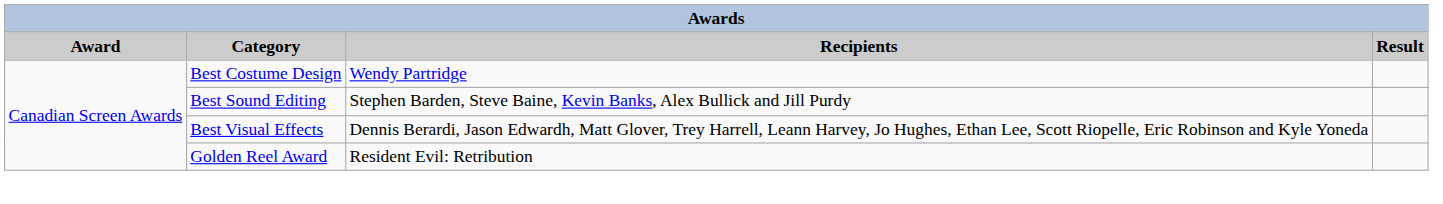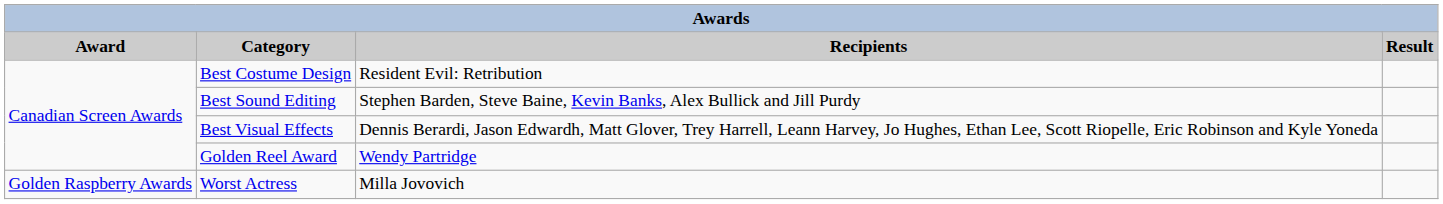Best Costume Design | Recipients: Wendy Partridge -> Resident Evil: Retribution
Golden Reel Award | Recipients: Resident Evil: Retribution -> Wendy Partridge
+ row: Golden Raspberry Awards | Worst Actress | Milla Jovovich
